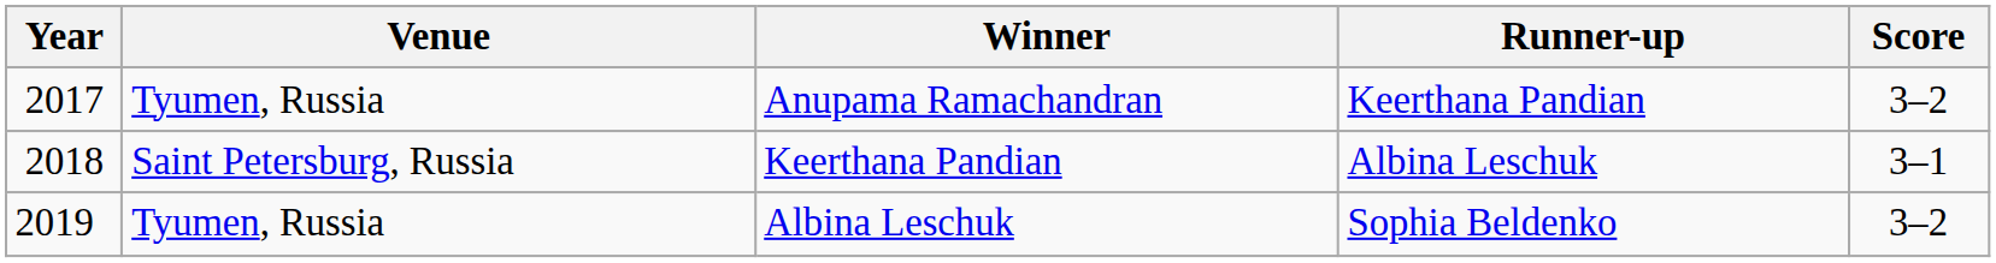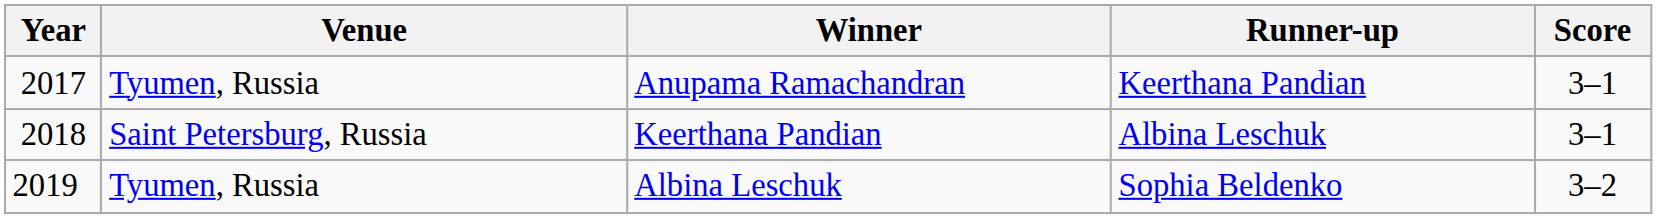Anupama Ramachandran | Score: 3–2 -> 3–1
